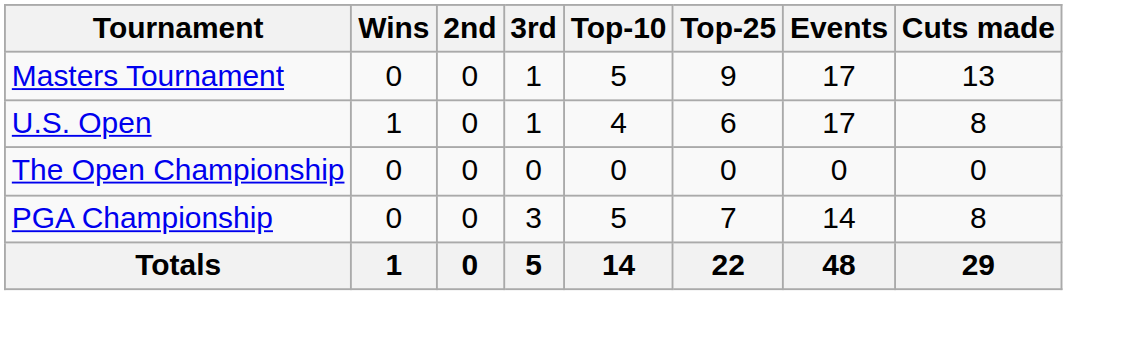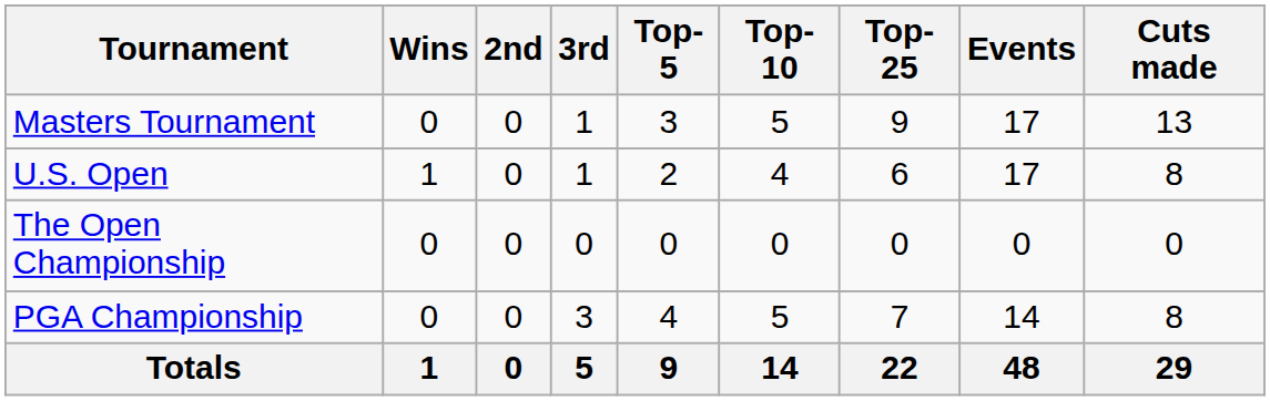+ column: Top-5 | 3 | 2 | 0 | 4 | 9
